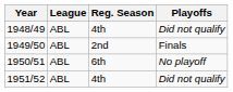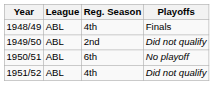1948/49 | Playoffs: Did not qualify -> Finals
1949/50 | Playoffs: Finals -> Did not qualify
